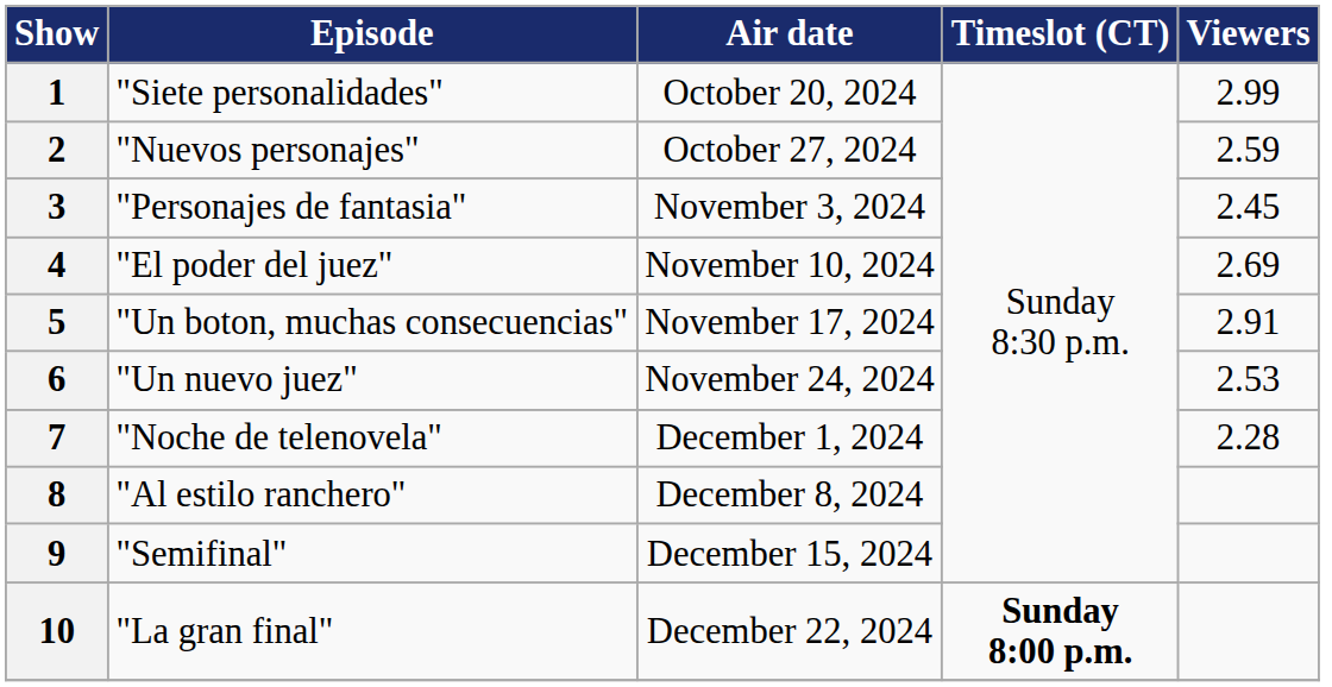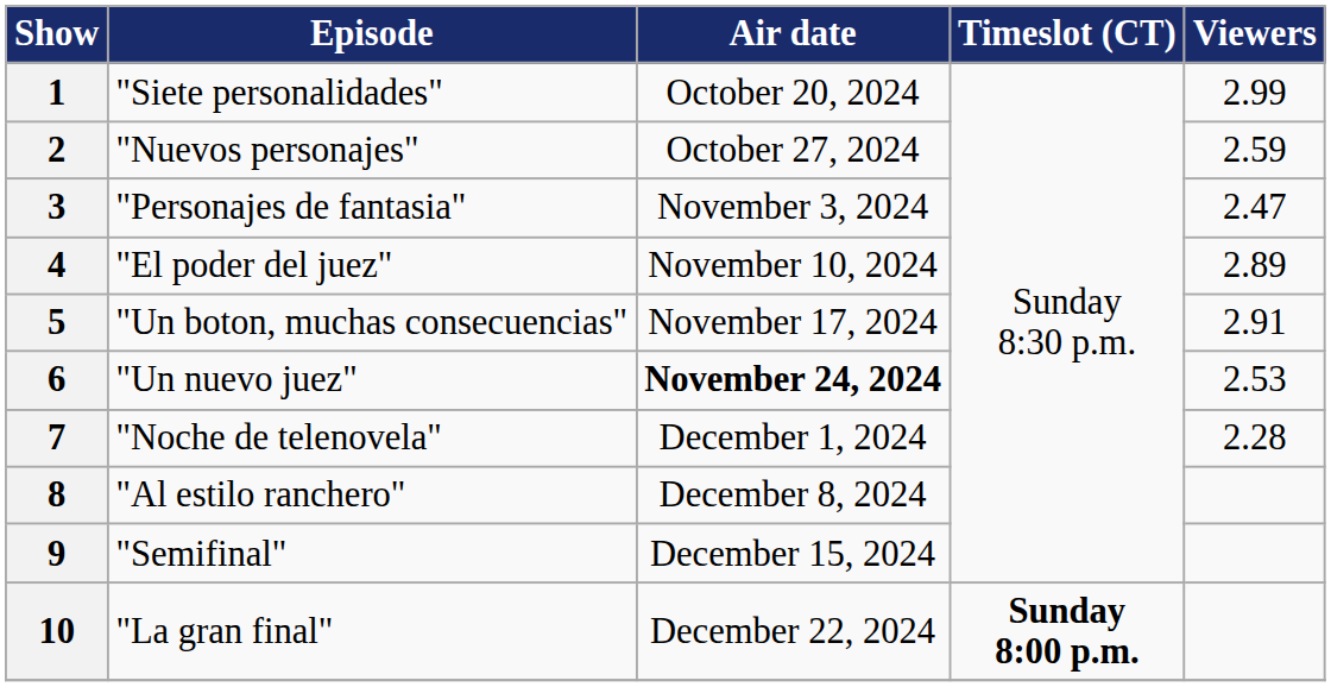3 | Viewers: 2.45 -> 2.47
4 | Viewers: 2.69 -> 2.89
6 | Air date: normal -> bold
